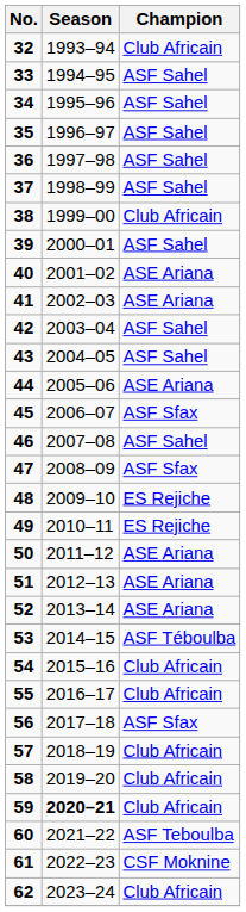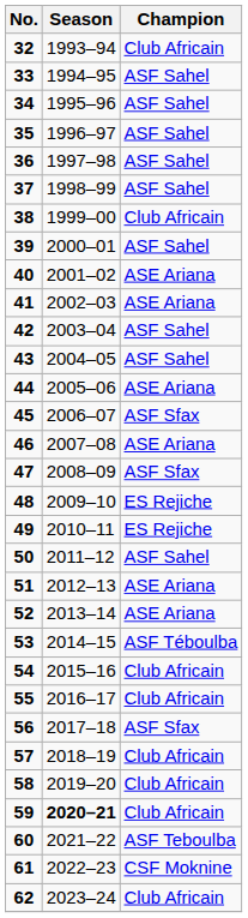46 | Champion: ASF Sahel -> ASE Ariana
50 | Champion: ASE Ariana -> ASF Sahel
